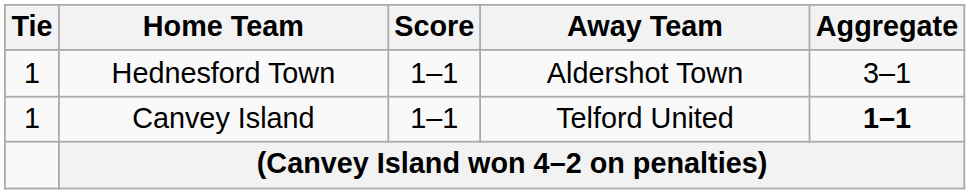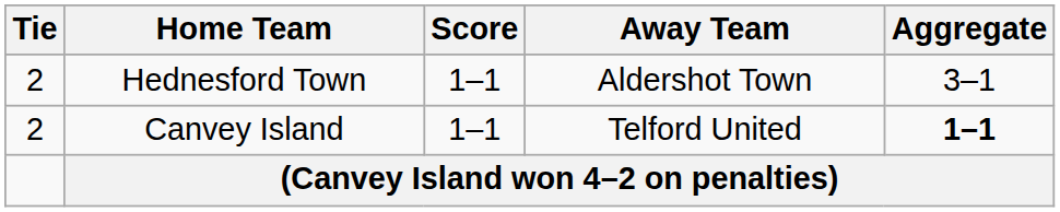Hednesford Town | Tie: 1 -> 2
Canvey Island | Tie: 1 -> 2
